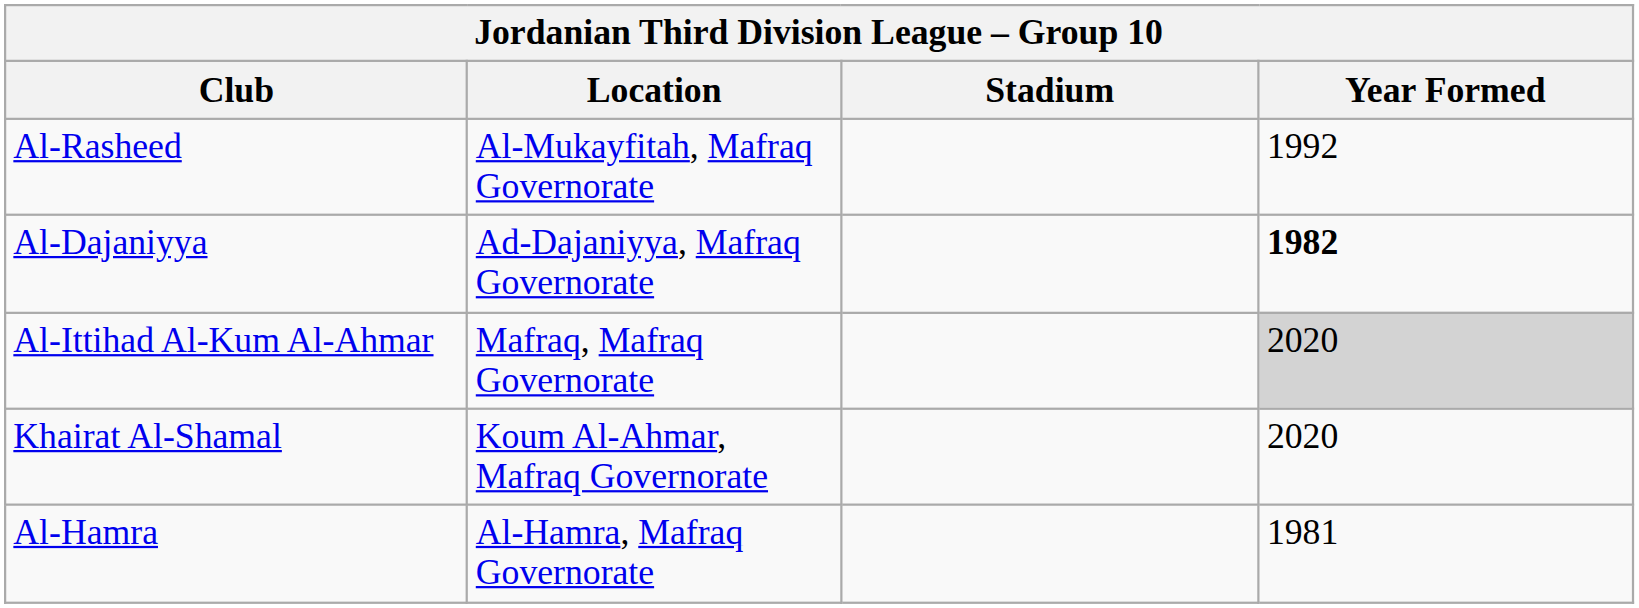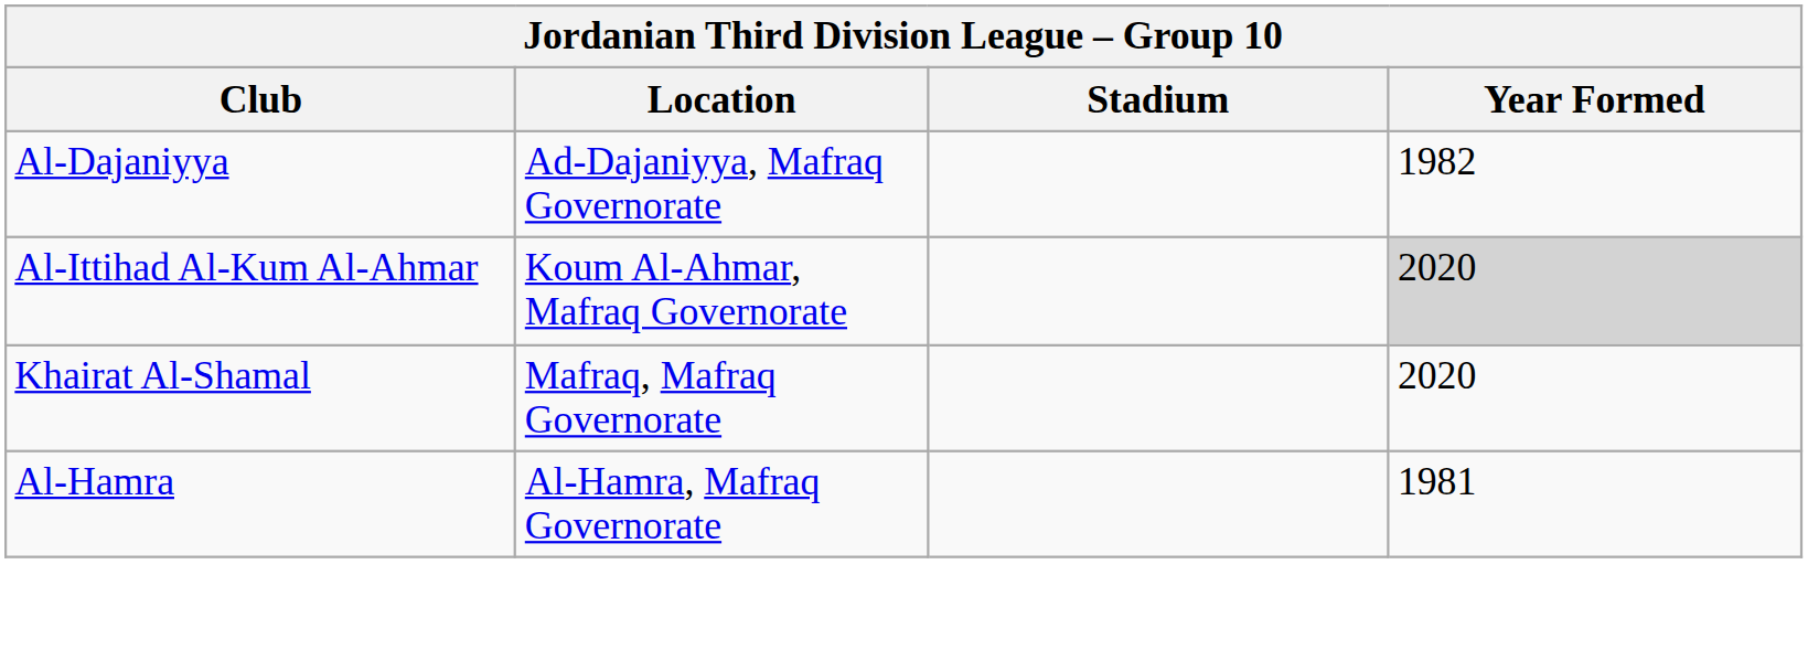- row: Al-Rasheed | Al-Mukayfitah, Mafraq Governorate | 1992
Al-Dajaniyya | Year Formed: bold -> normal
Al-Ittihad Al-Kum Al-Ahmar | Location: Mafraq, Mafraq Governorate -> Koum Al-Ahmar, Mafraq Governorate
Khairat Al-Shamal | Location: Koum Al-Ahmar, Mafraq Governorate -> Mafraq, Mafraq Governorate
